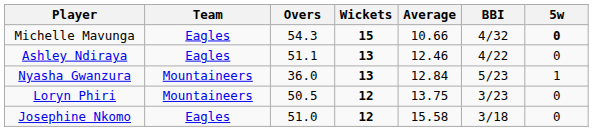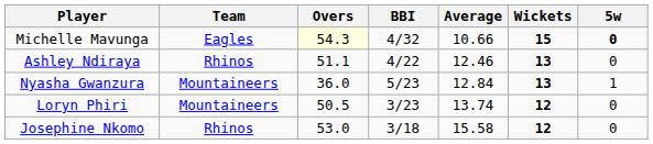columns swapped: Wickets <-> BBI
Michelle Mavunga | Overs: no background -> lightyellow background
Ashley Ndiraya | Team: Eagles -> Rhinos
Loryn Phiri | Average: 13.75 -> 13.74
Josephine Nkomo | Team: Eagles -> Rhinos
Josephine Nkomo | Overs: 51.0 -> 53.0
